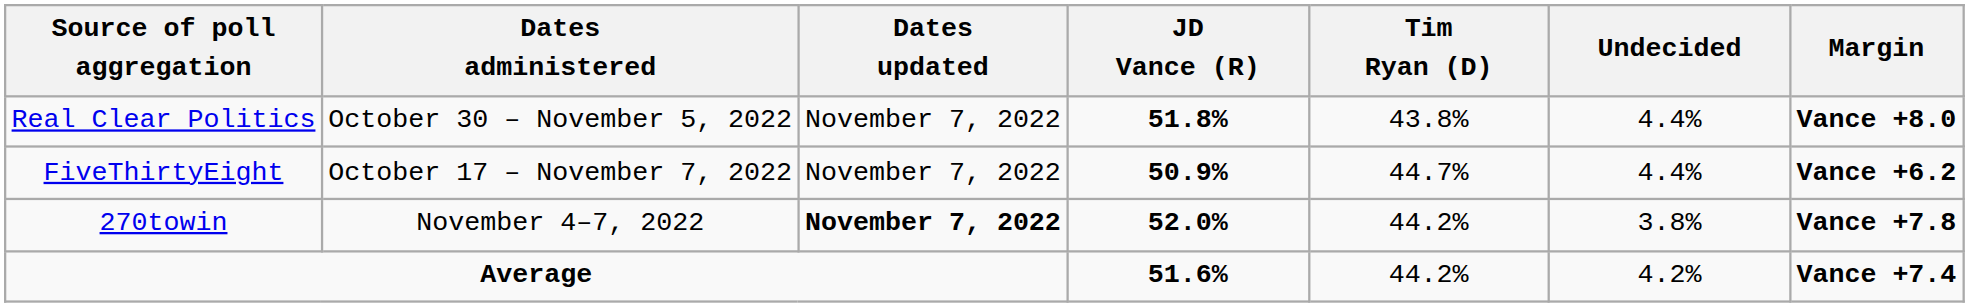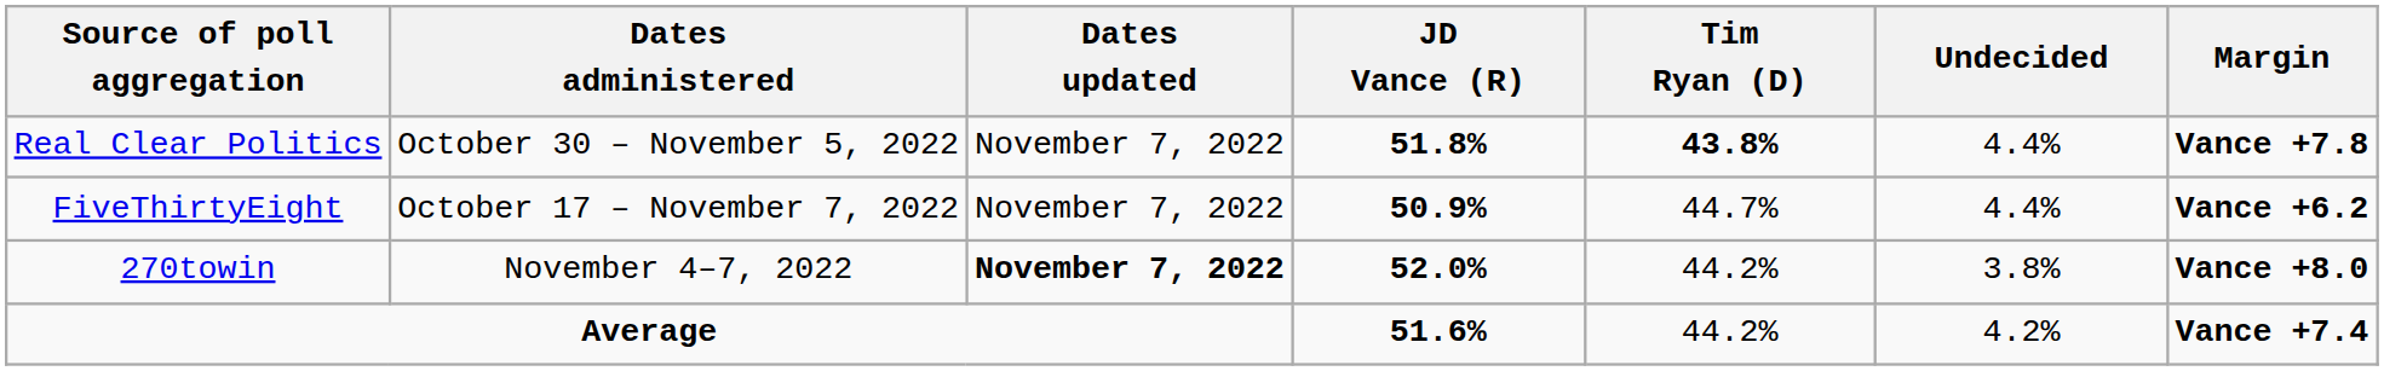Real Clear Politics | Tim Ryan (D): normal -> bold
Real Clear Politics | Margin: Vance +8.0 -> Vance +7.8
270towin | Margin: Vance +7.8 -> Vance +8.0
